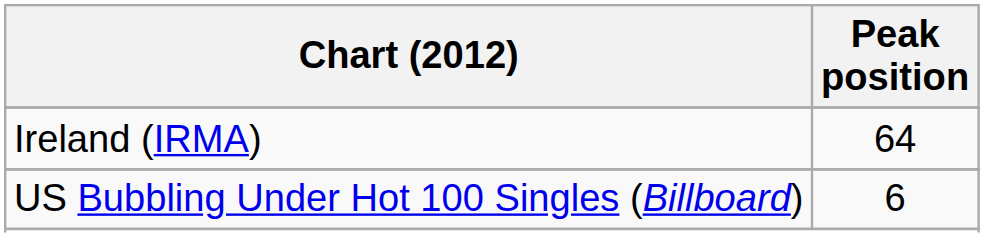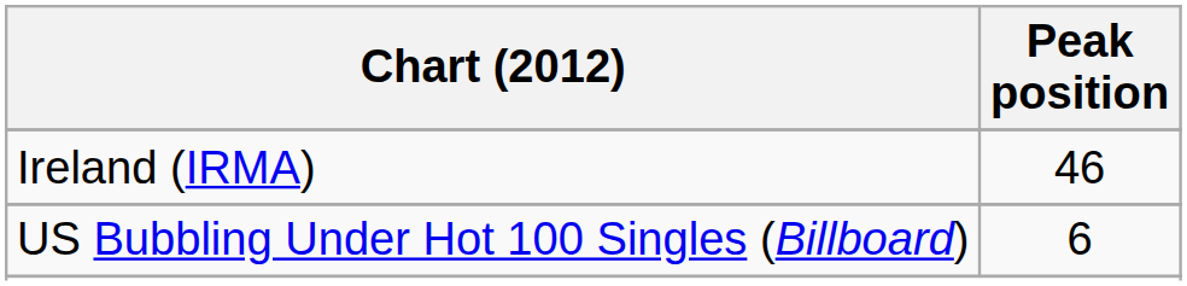Ireland (IRMA) | Peak position: 64 -> 46
